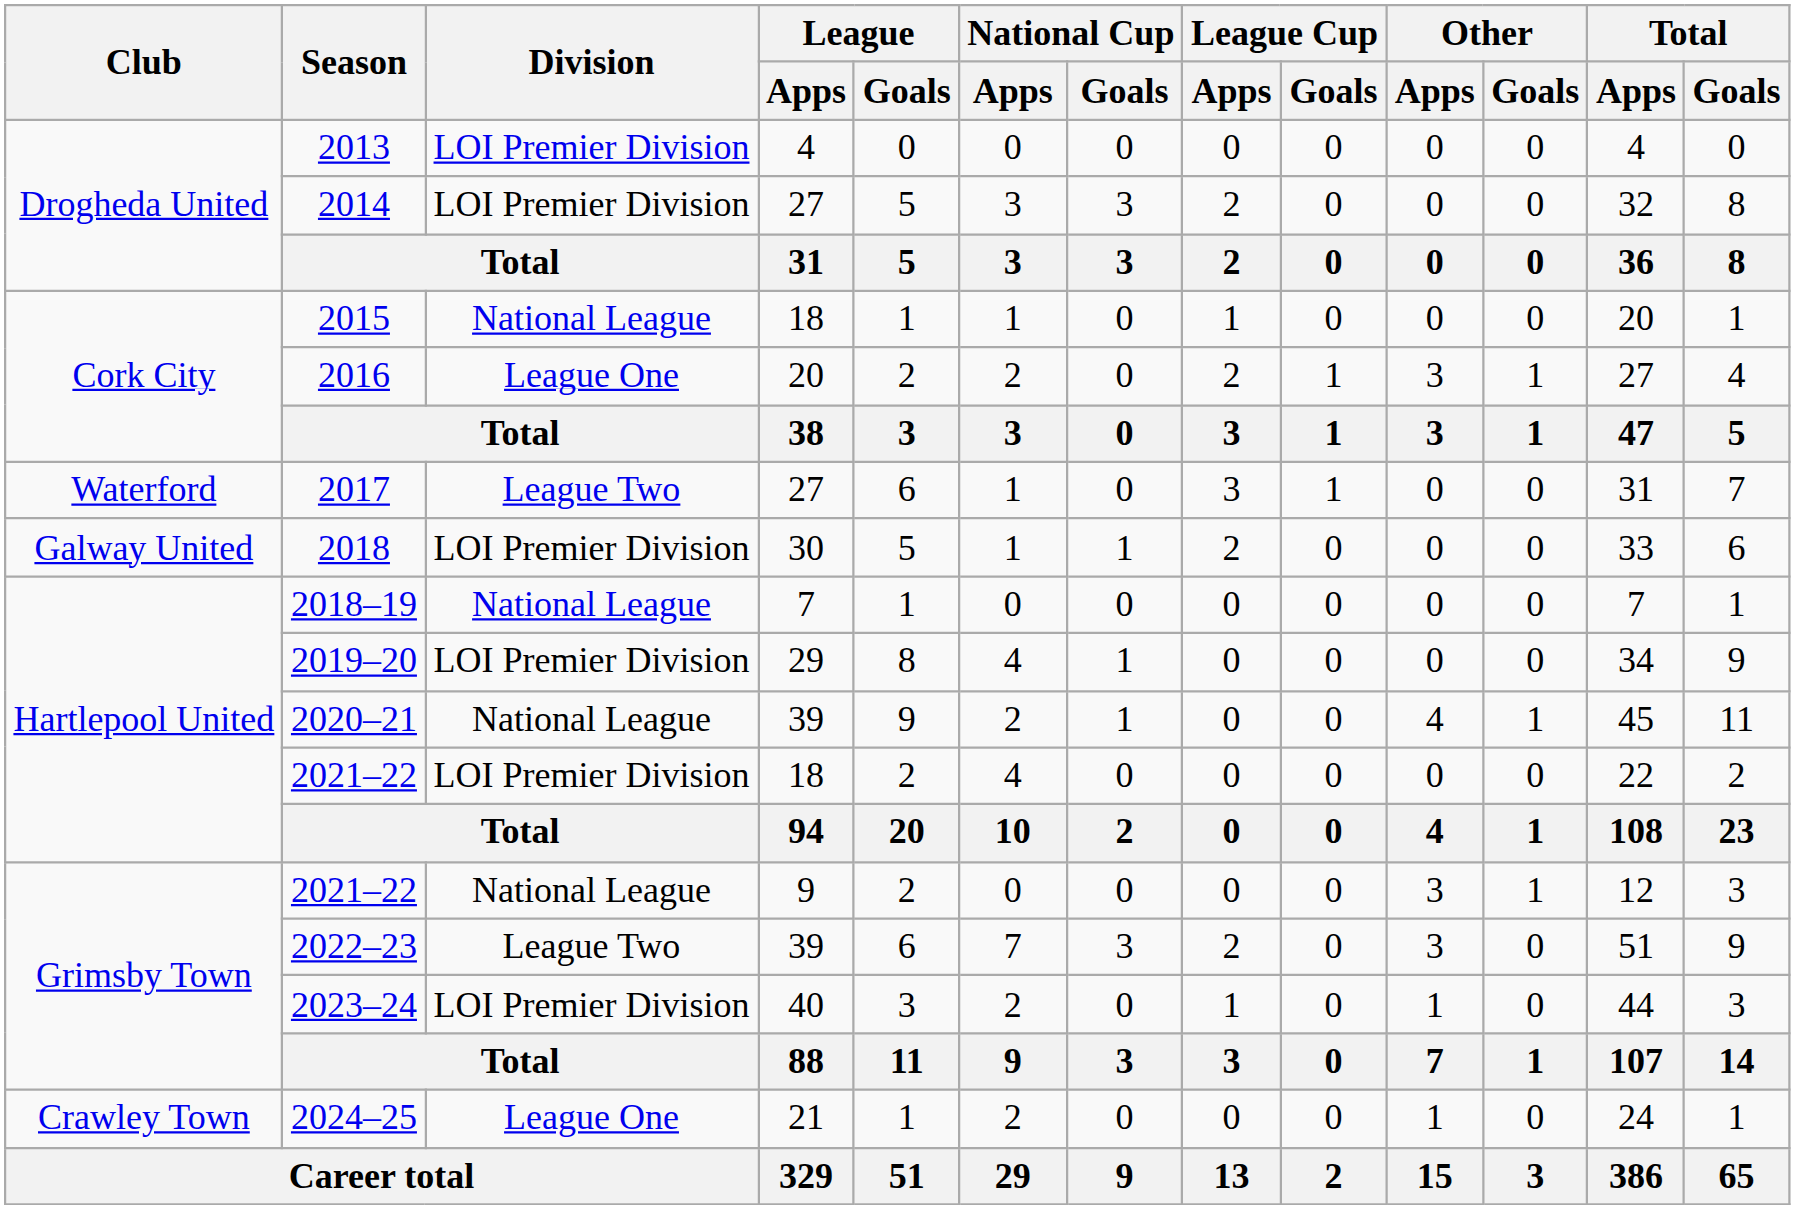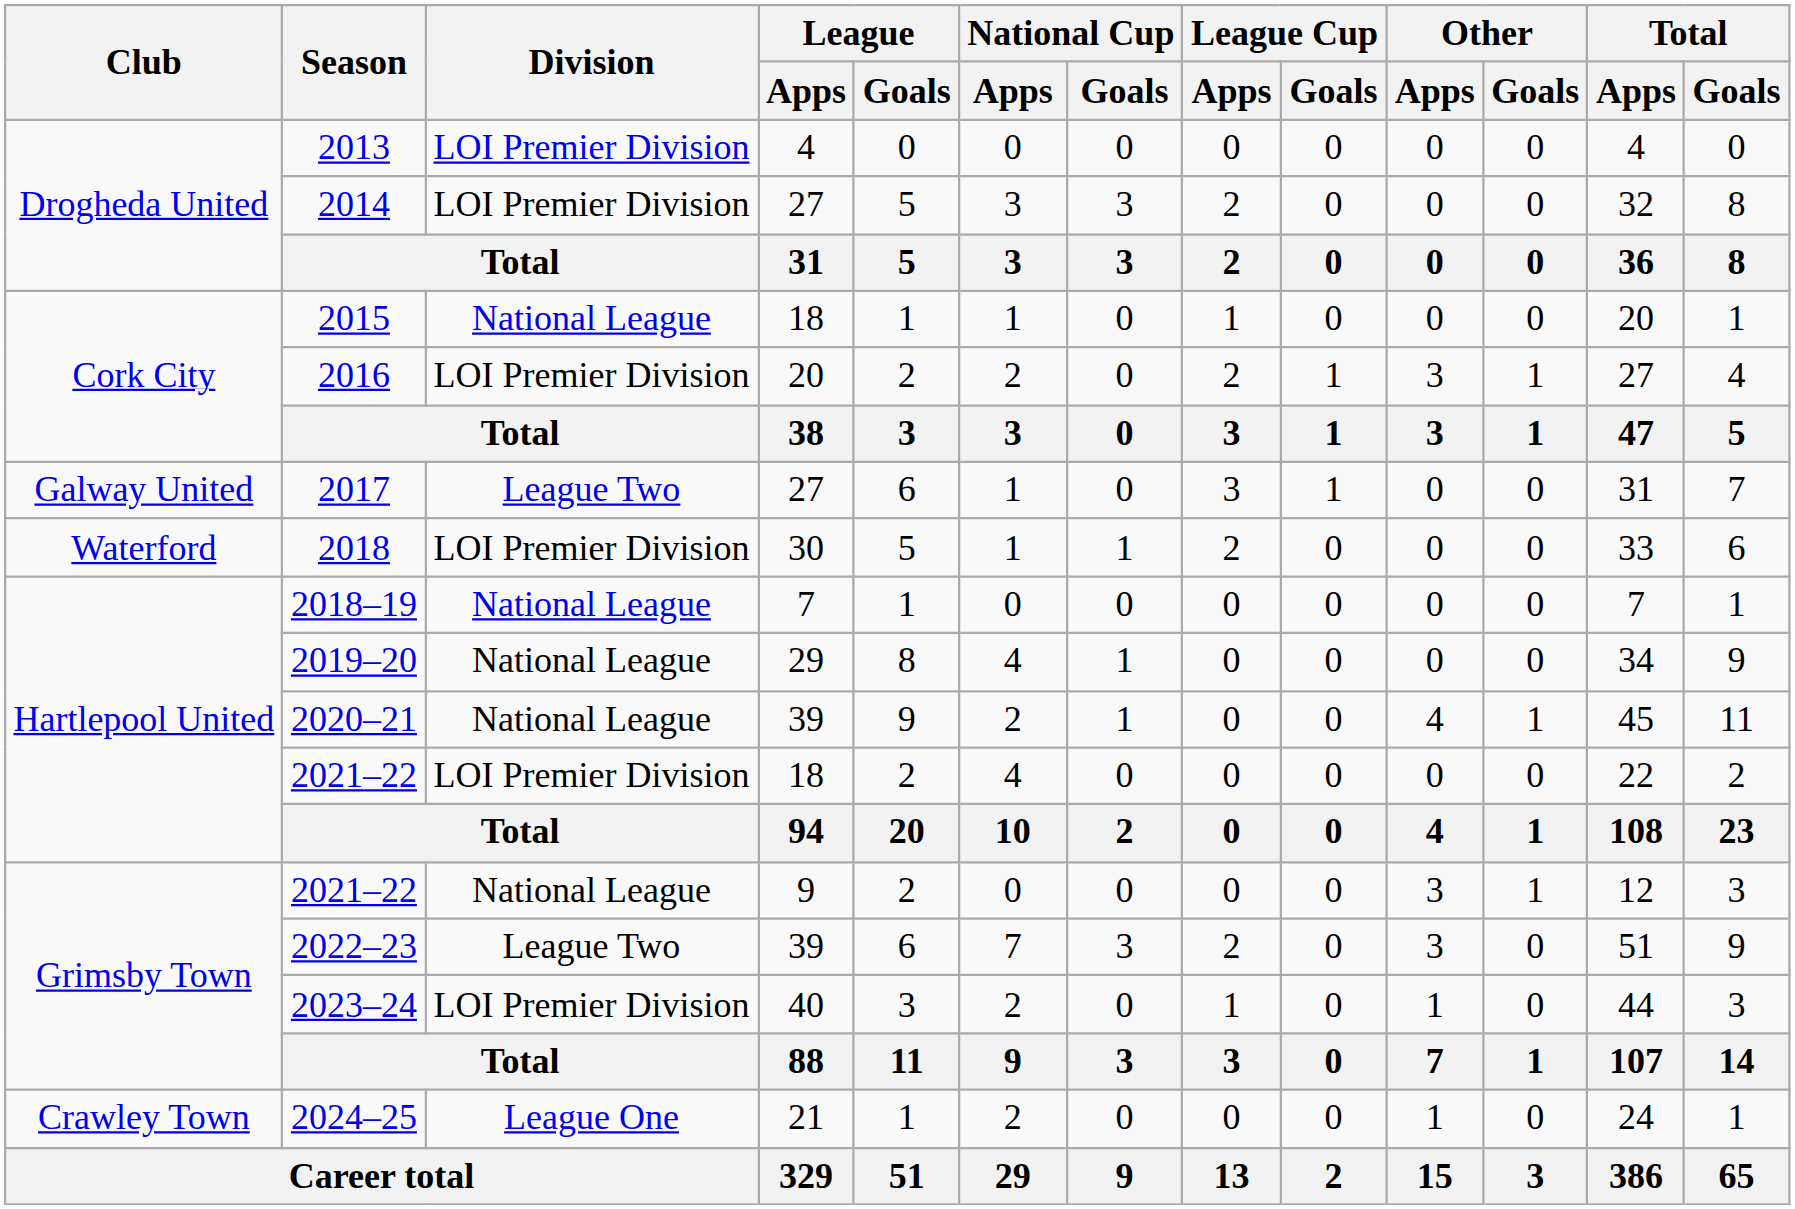2016 | Division: League One -> LOI Premier Division
2017 | Club: Waterford -> Galway United
2018 | Club: Galway United -> Waterford
2019–20 | Division: LOI Premier Division -> National League
